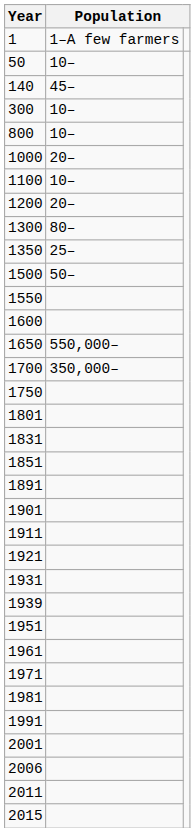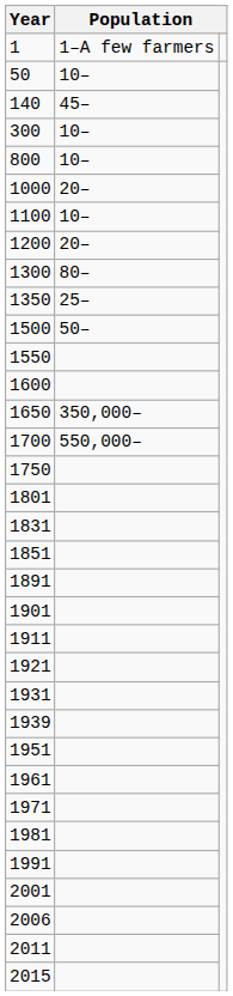1650 | column 2: 550,000– -> 350,000–
1700 | column 2: 350,000– -> 550,000–
